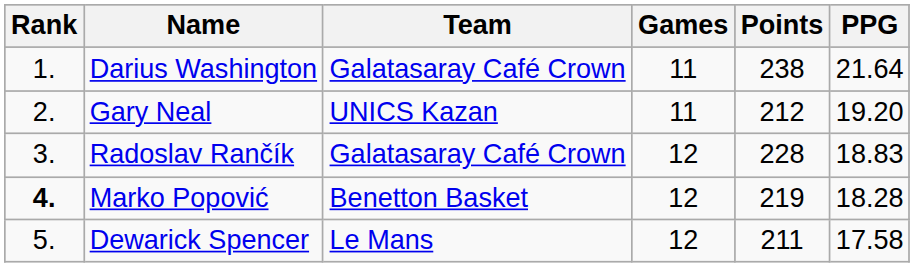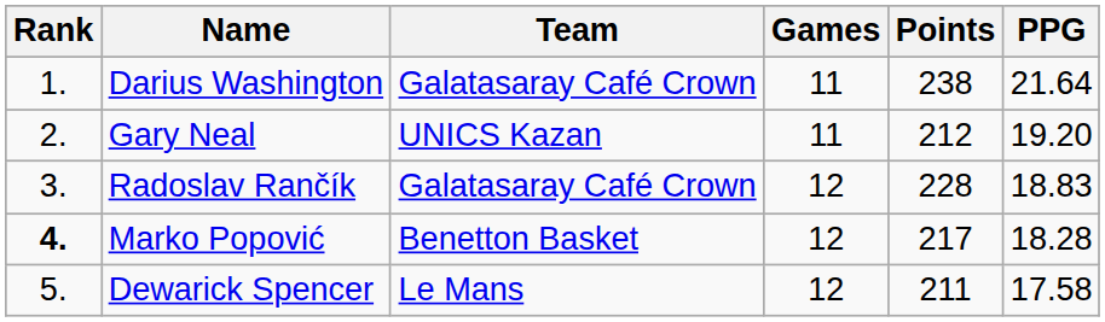Marko Popović | Points: 219 -> 217
